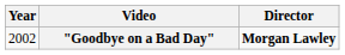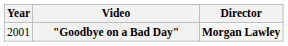"Goodbye on a Bad Day" | Year: 2002 -> 2001
